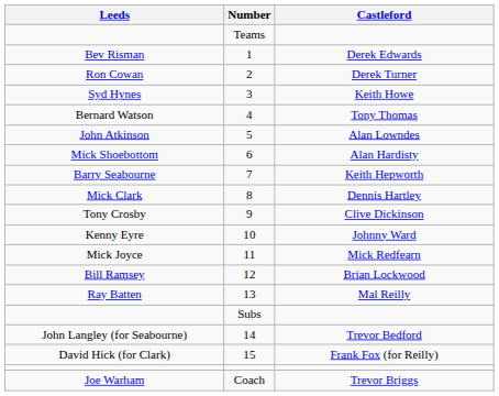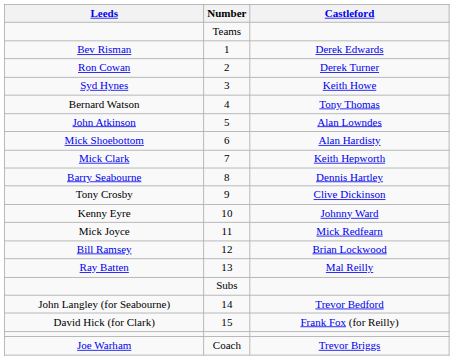7 | Leeds: Barry Seabourne -> Mick Clark
8 | Leeds: Mick Clark -> Barry Seabourne
